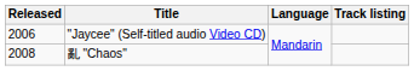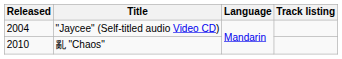"Jaycee" (Self-titled audio Video CD) | Released: 2006 -> 2004
亂 "Chaos" | Released: 2008 -> 2010
